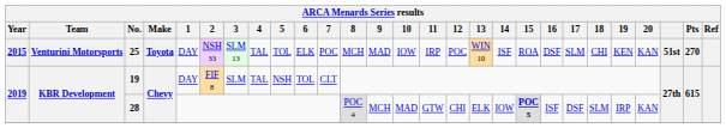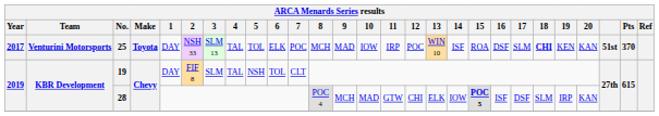25 | Year: 2015 -> 2017
25 | 18: normal -> bold
25 | Pts: 270 -> 370
